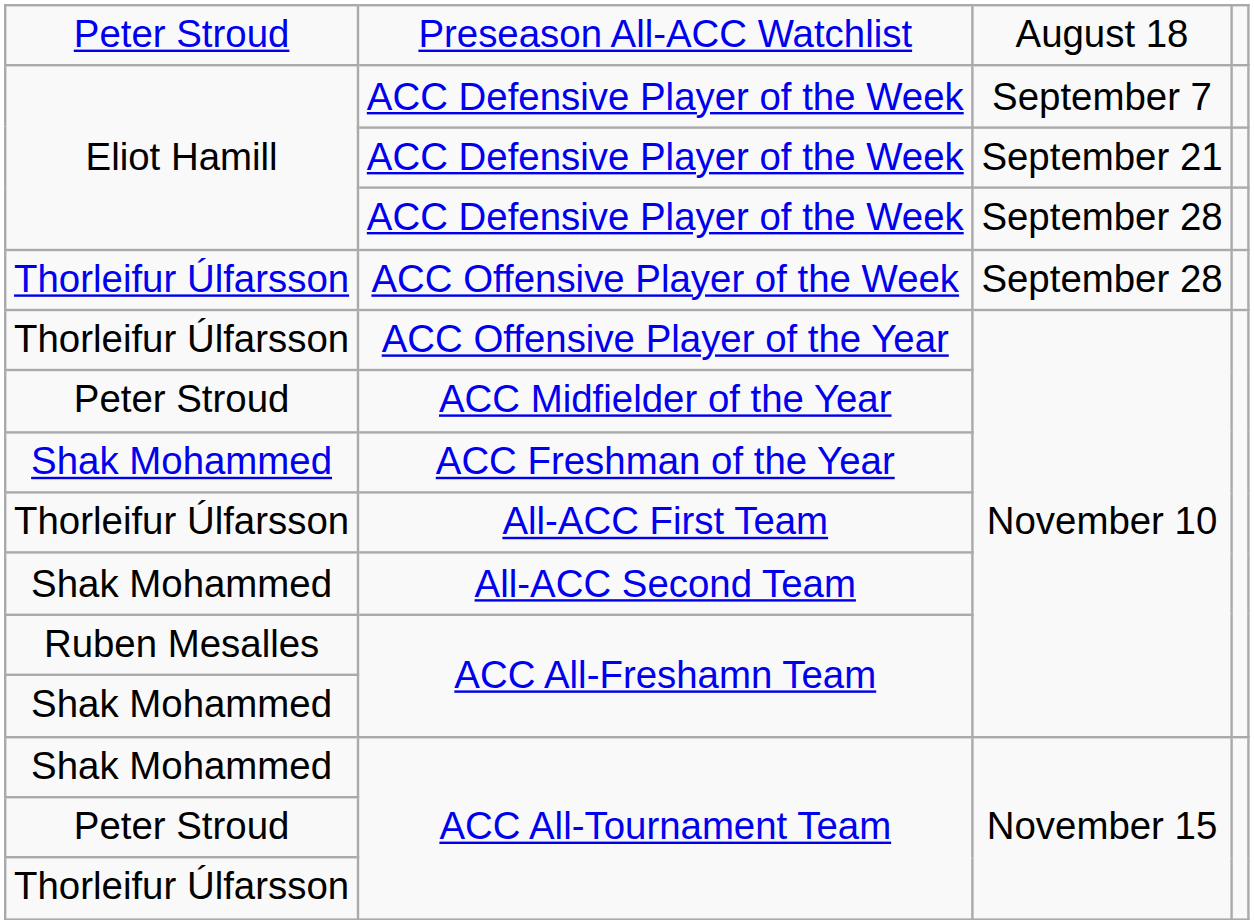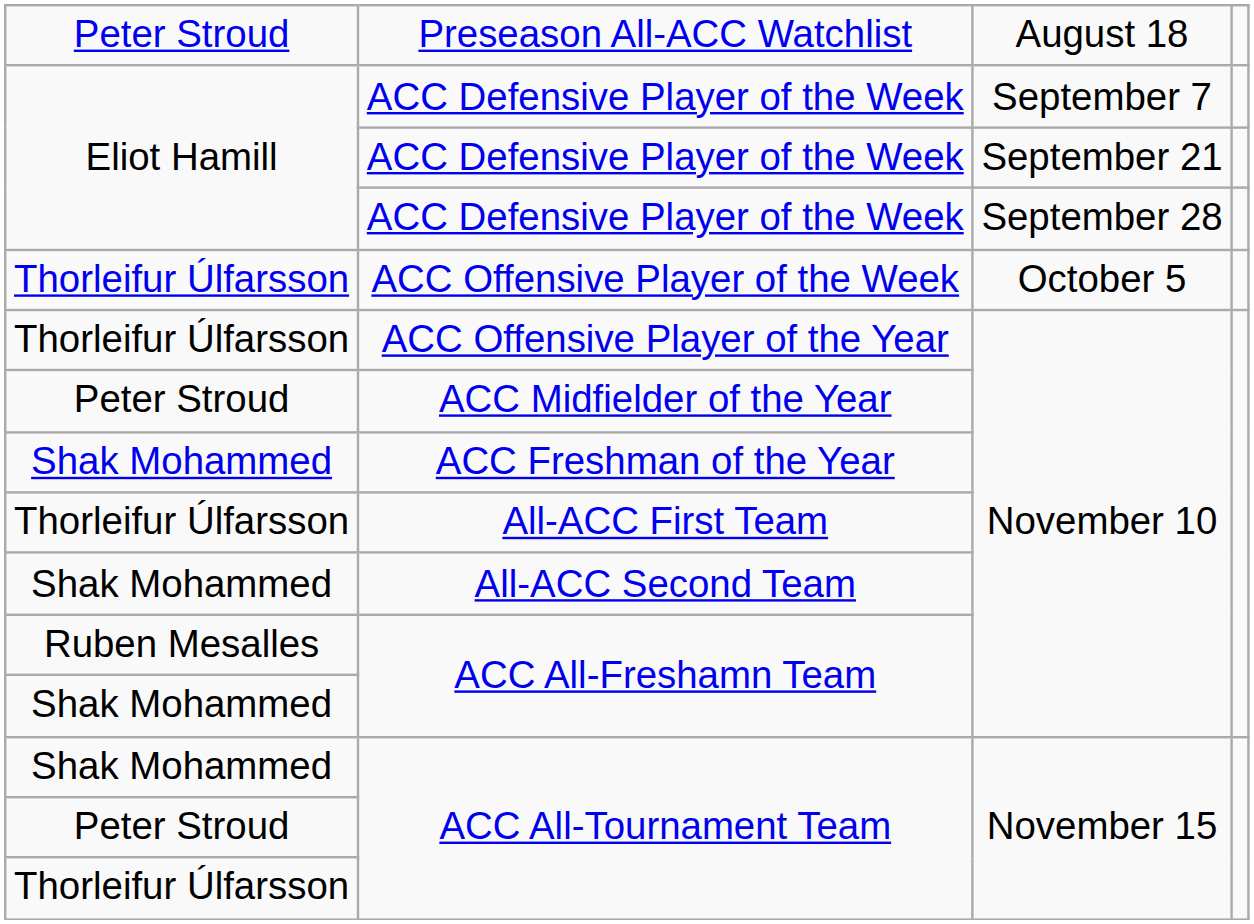ACC Offensive Player of the Week | column 3: September 28 -> October 5
